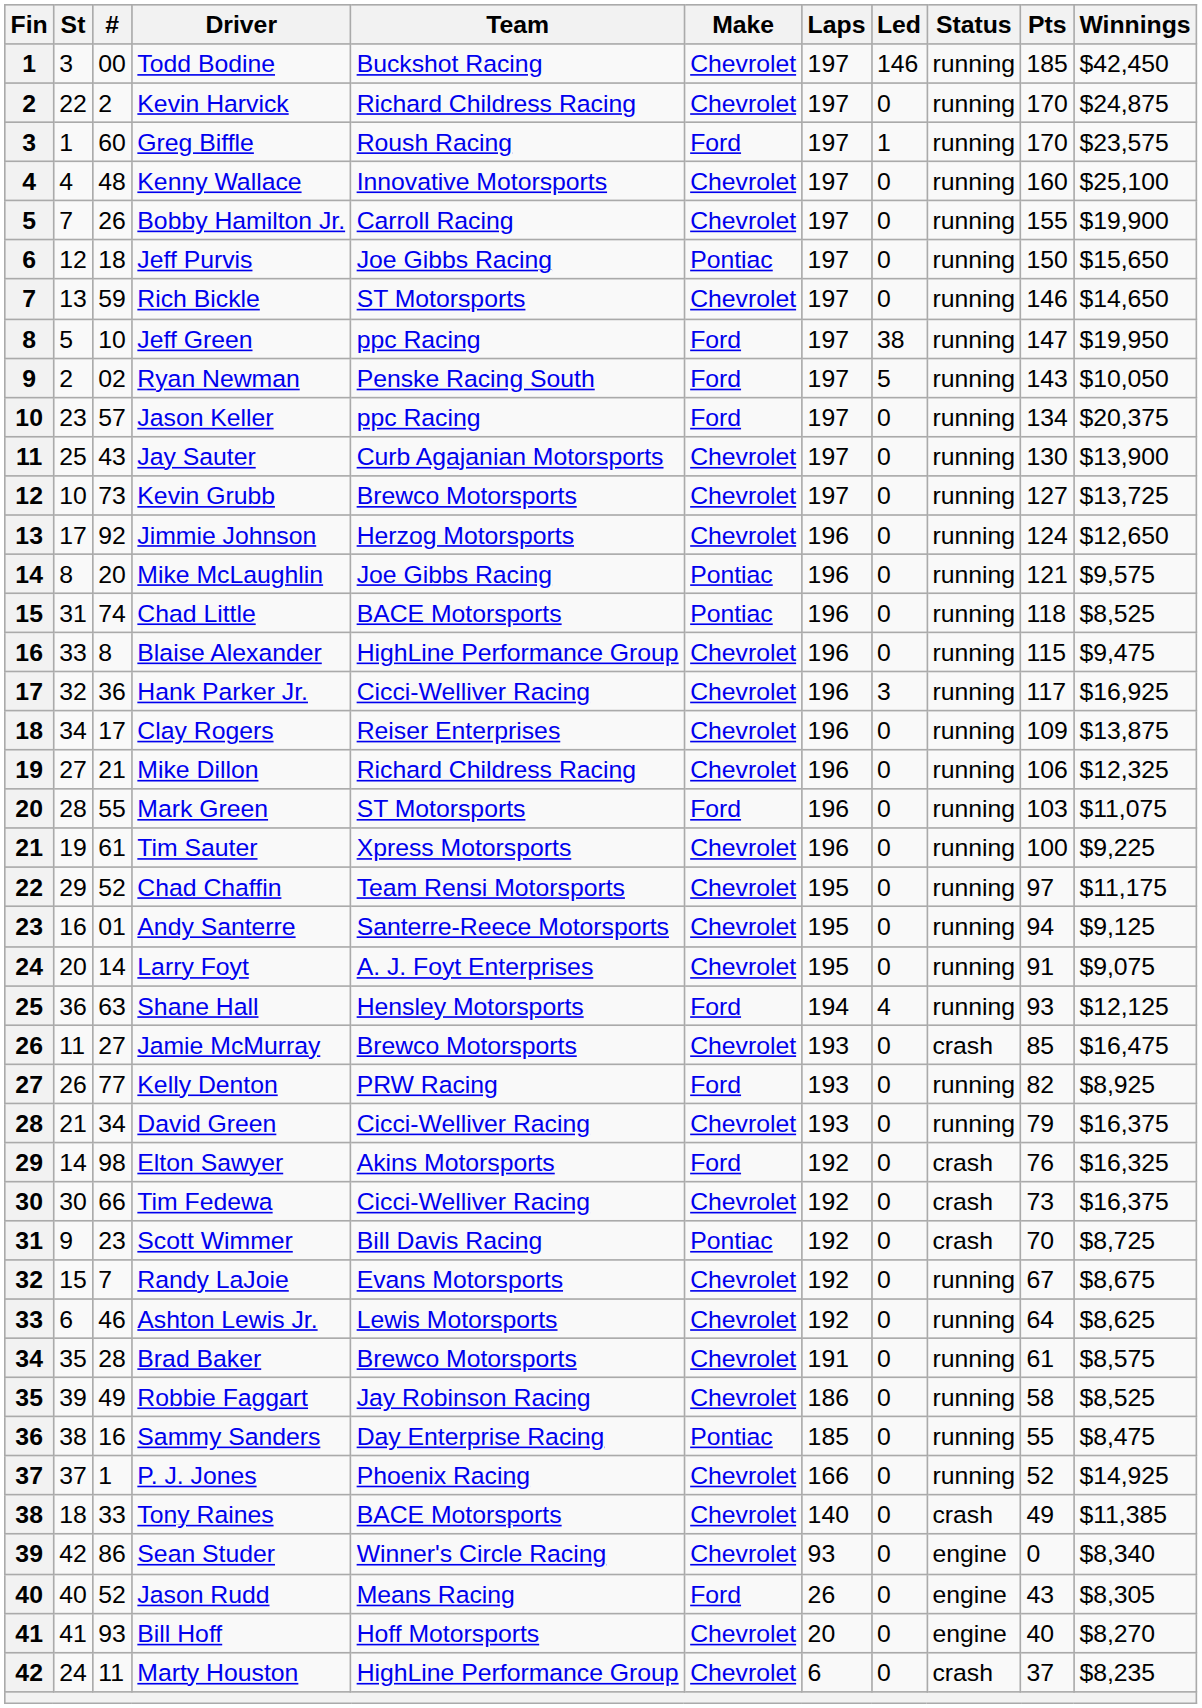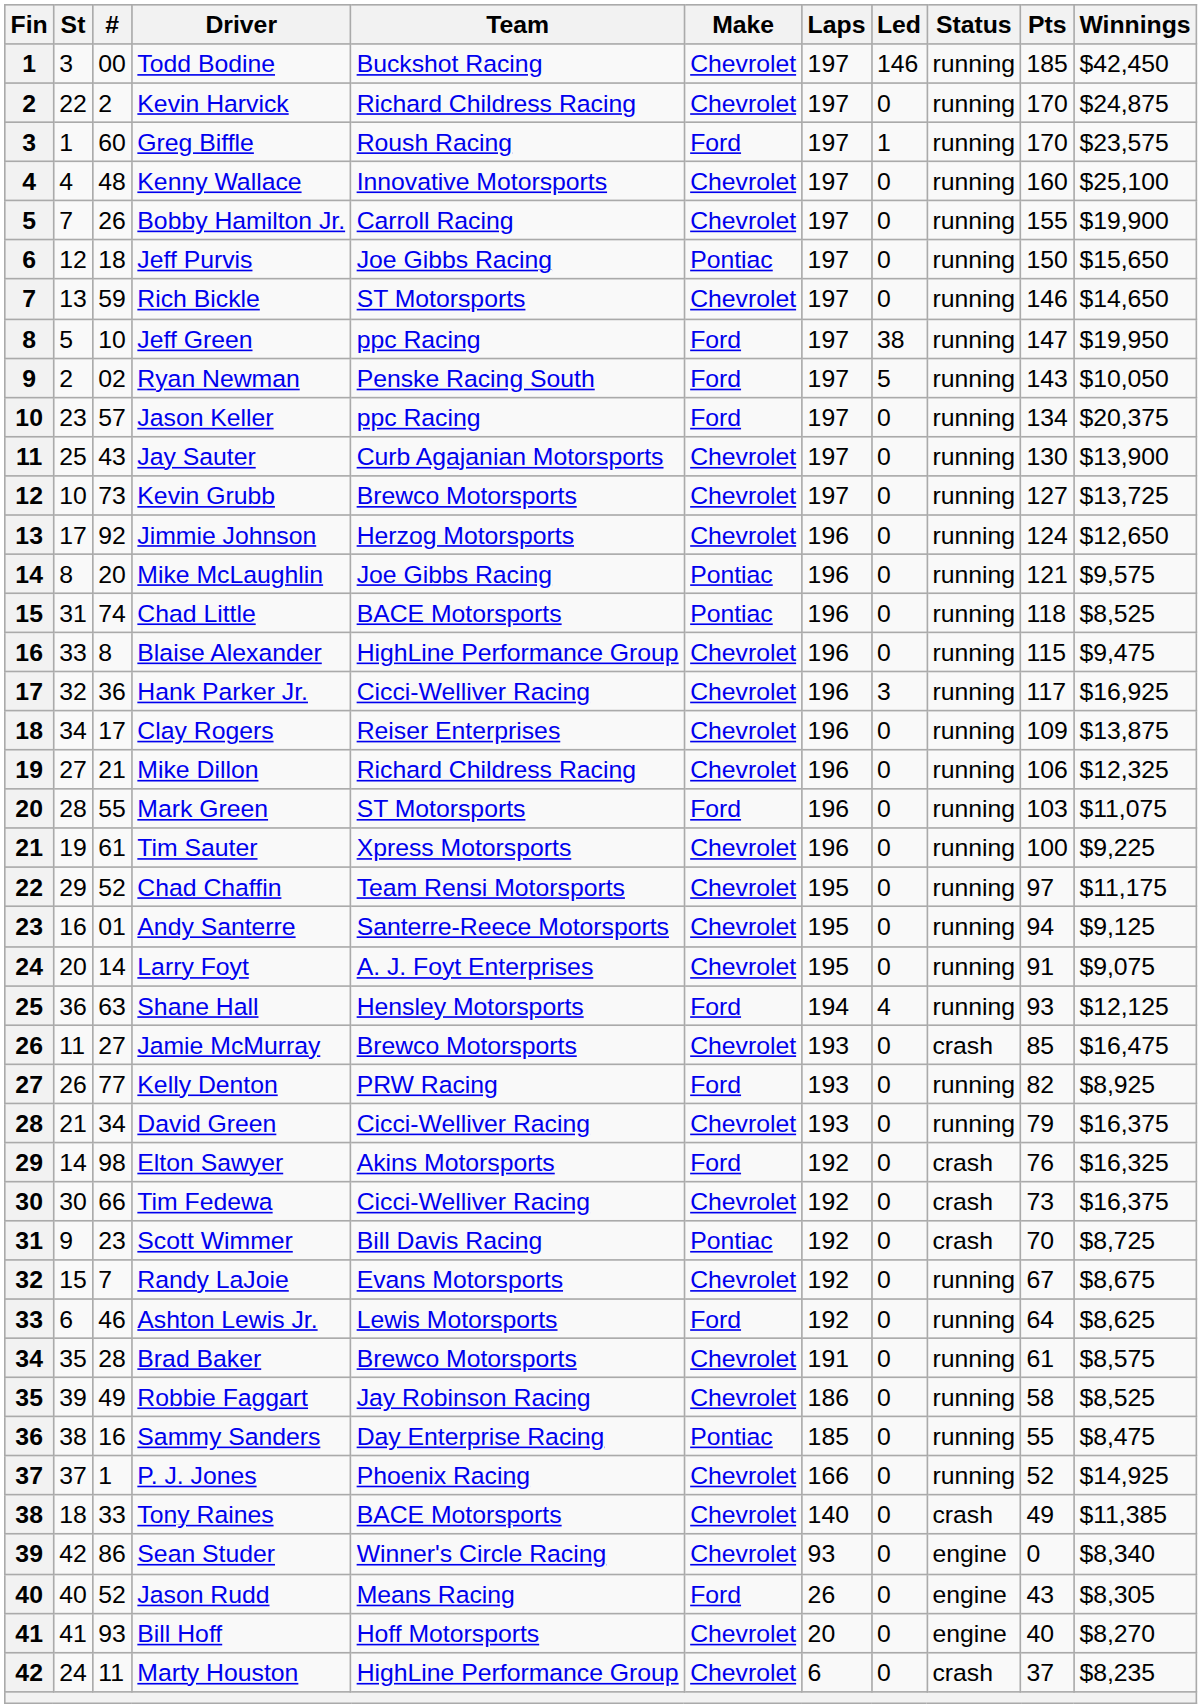Ashton Lewis Jr. | Make: Chevrolet -> Ford
